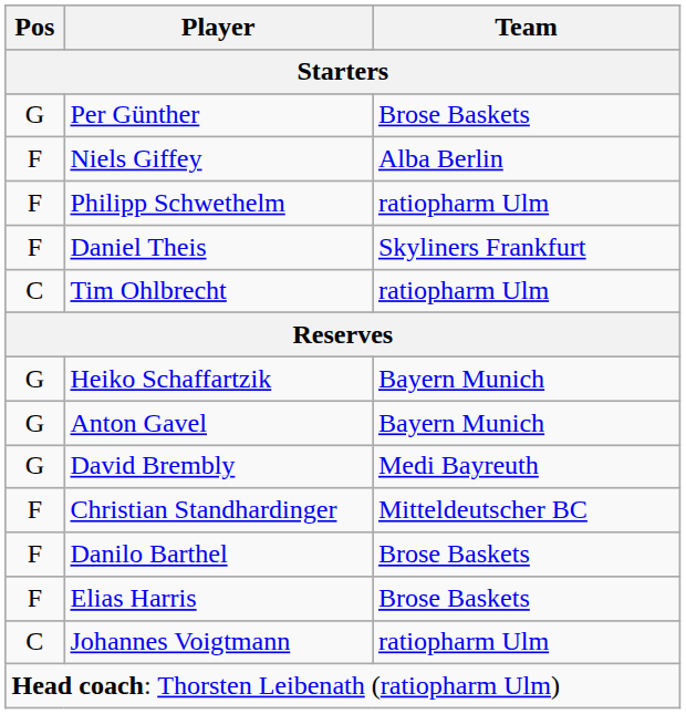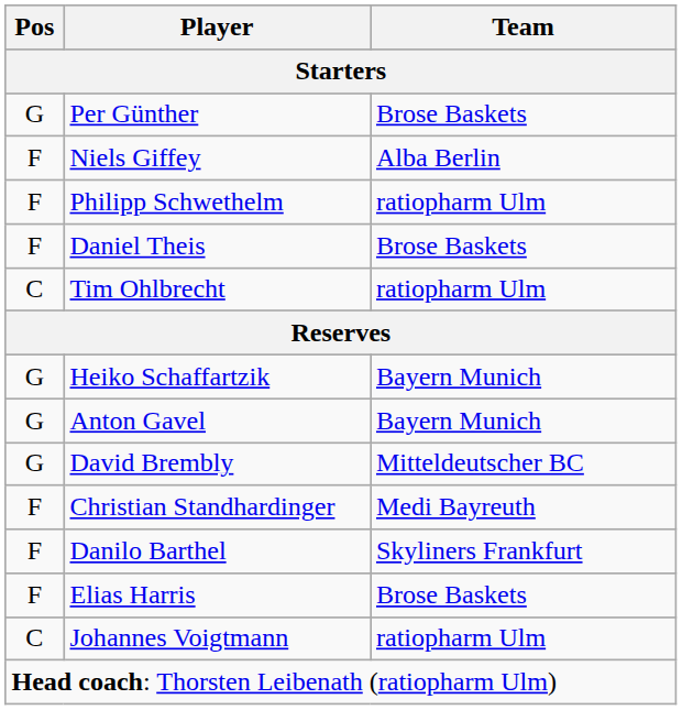Daniel Theis | Team: Skyliners Frankfurt -> Brose Baskets
David Brembly | Team: Medi Bayreuth -> Mitteldeutscher BC
Christian Standhardinger | Team: Mitteldeutscher BC -> Medi Bayreuth
Danilo Barthel | Team: Brose Baskets -> Skyliners Frankfurt
